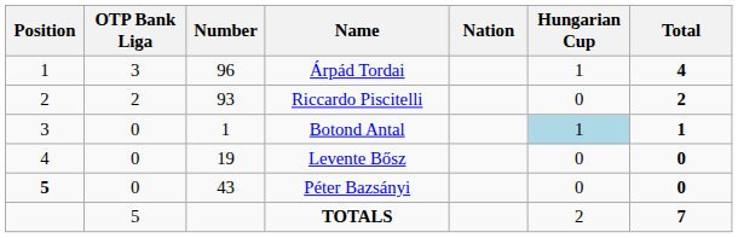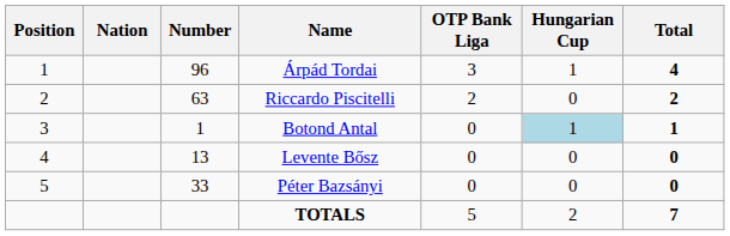columns swapped: Nation <-> OTP Bank Liga
Riccardo Piscitelli | Number: 93 -> 63
Levente Bősz | Number: 19 -> 13
Péter Bazsányi | Position: bold -> normal
Péter Bazsányi | Number: 43 -> 33
